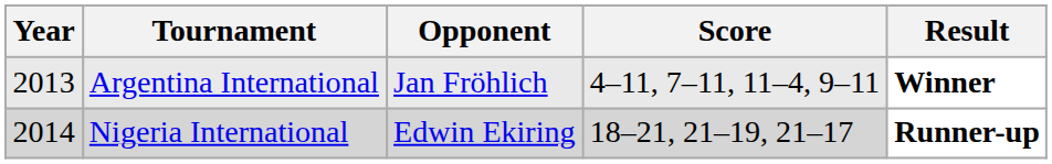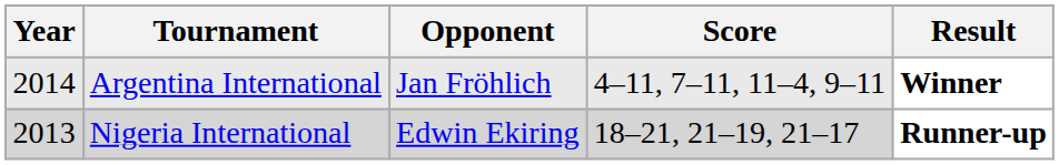Argentina International | Year: 2013 -> 2014
Nigeria International | Year: 2014 -> 2013
